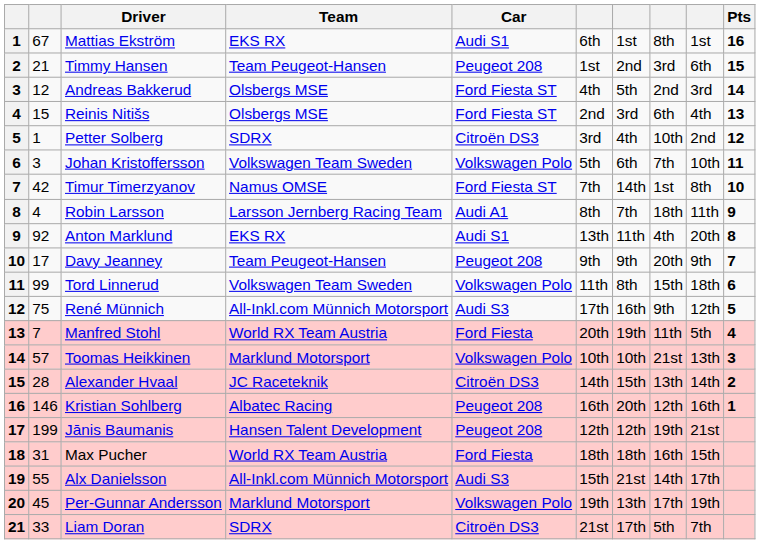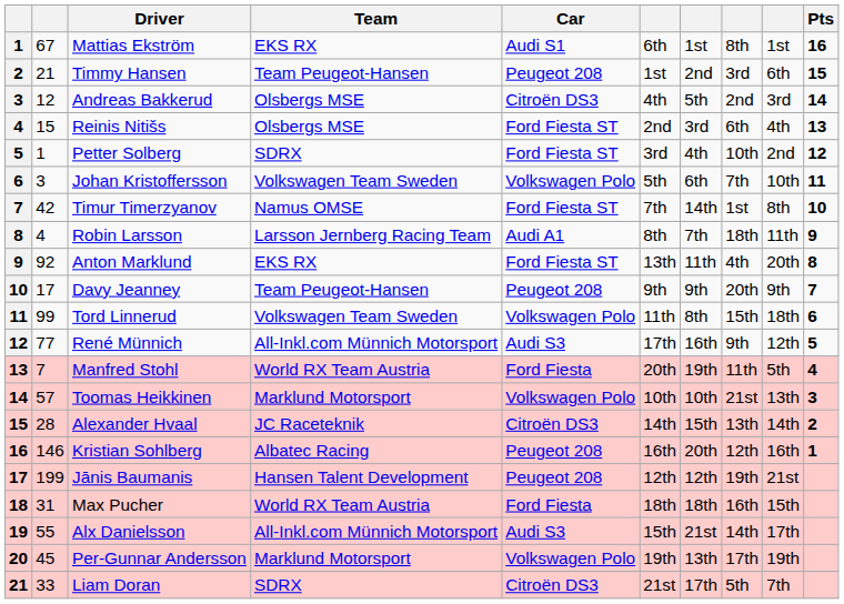Andreas Bakkerud | Car: Ford Fiesta ST -> Citroën DS3
Petter Solberg | Car: Citroën DS3 -> Ford Fiesta ST
Anton Marklund | Car: Audi S1 -> Ford Fiesta ST
René Münnich | column 2: 75 -> 77
